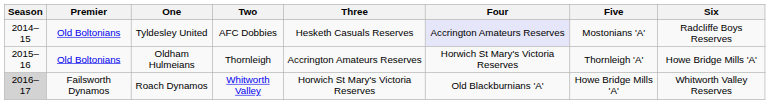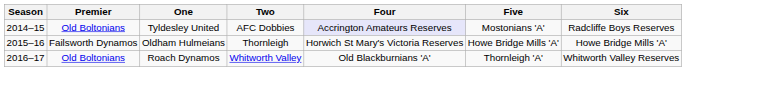- column: Three | Hesketh Casuals Reserves | Accrington Amateurs Reserves | Horwich St Mary's Victoria Reserves
Oldham Hulmeians | Premier: Old Boltonians -> Failsworth Dynamos
Oldham Hulmeians | Five: Thornleigh 'A' -> Howe Bridge Mills 'A'
Roach Dynamos | Season: lightgrey background -> no background
Roach Dynamos | Premier: Failsworth Dynamos -> Old Boltonians
Roach Dynamos | Five: Howe Bridge Mills 'A' -> Thornleigh 'A'
